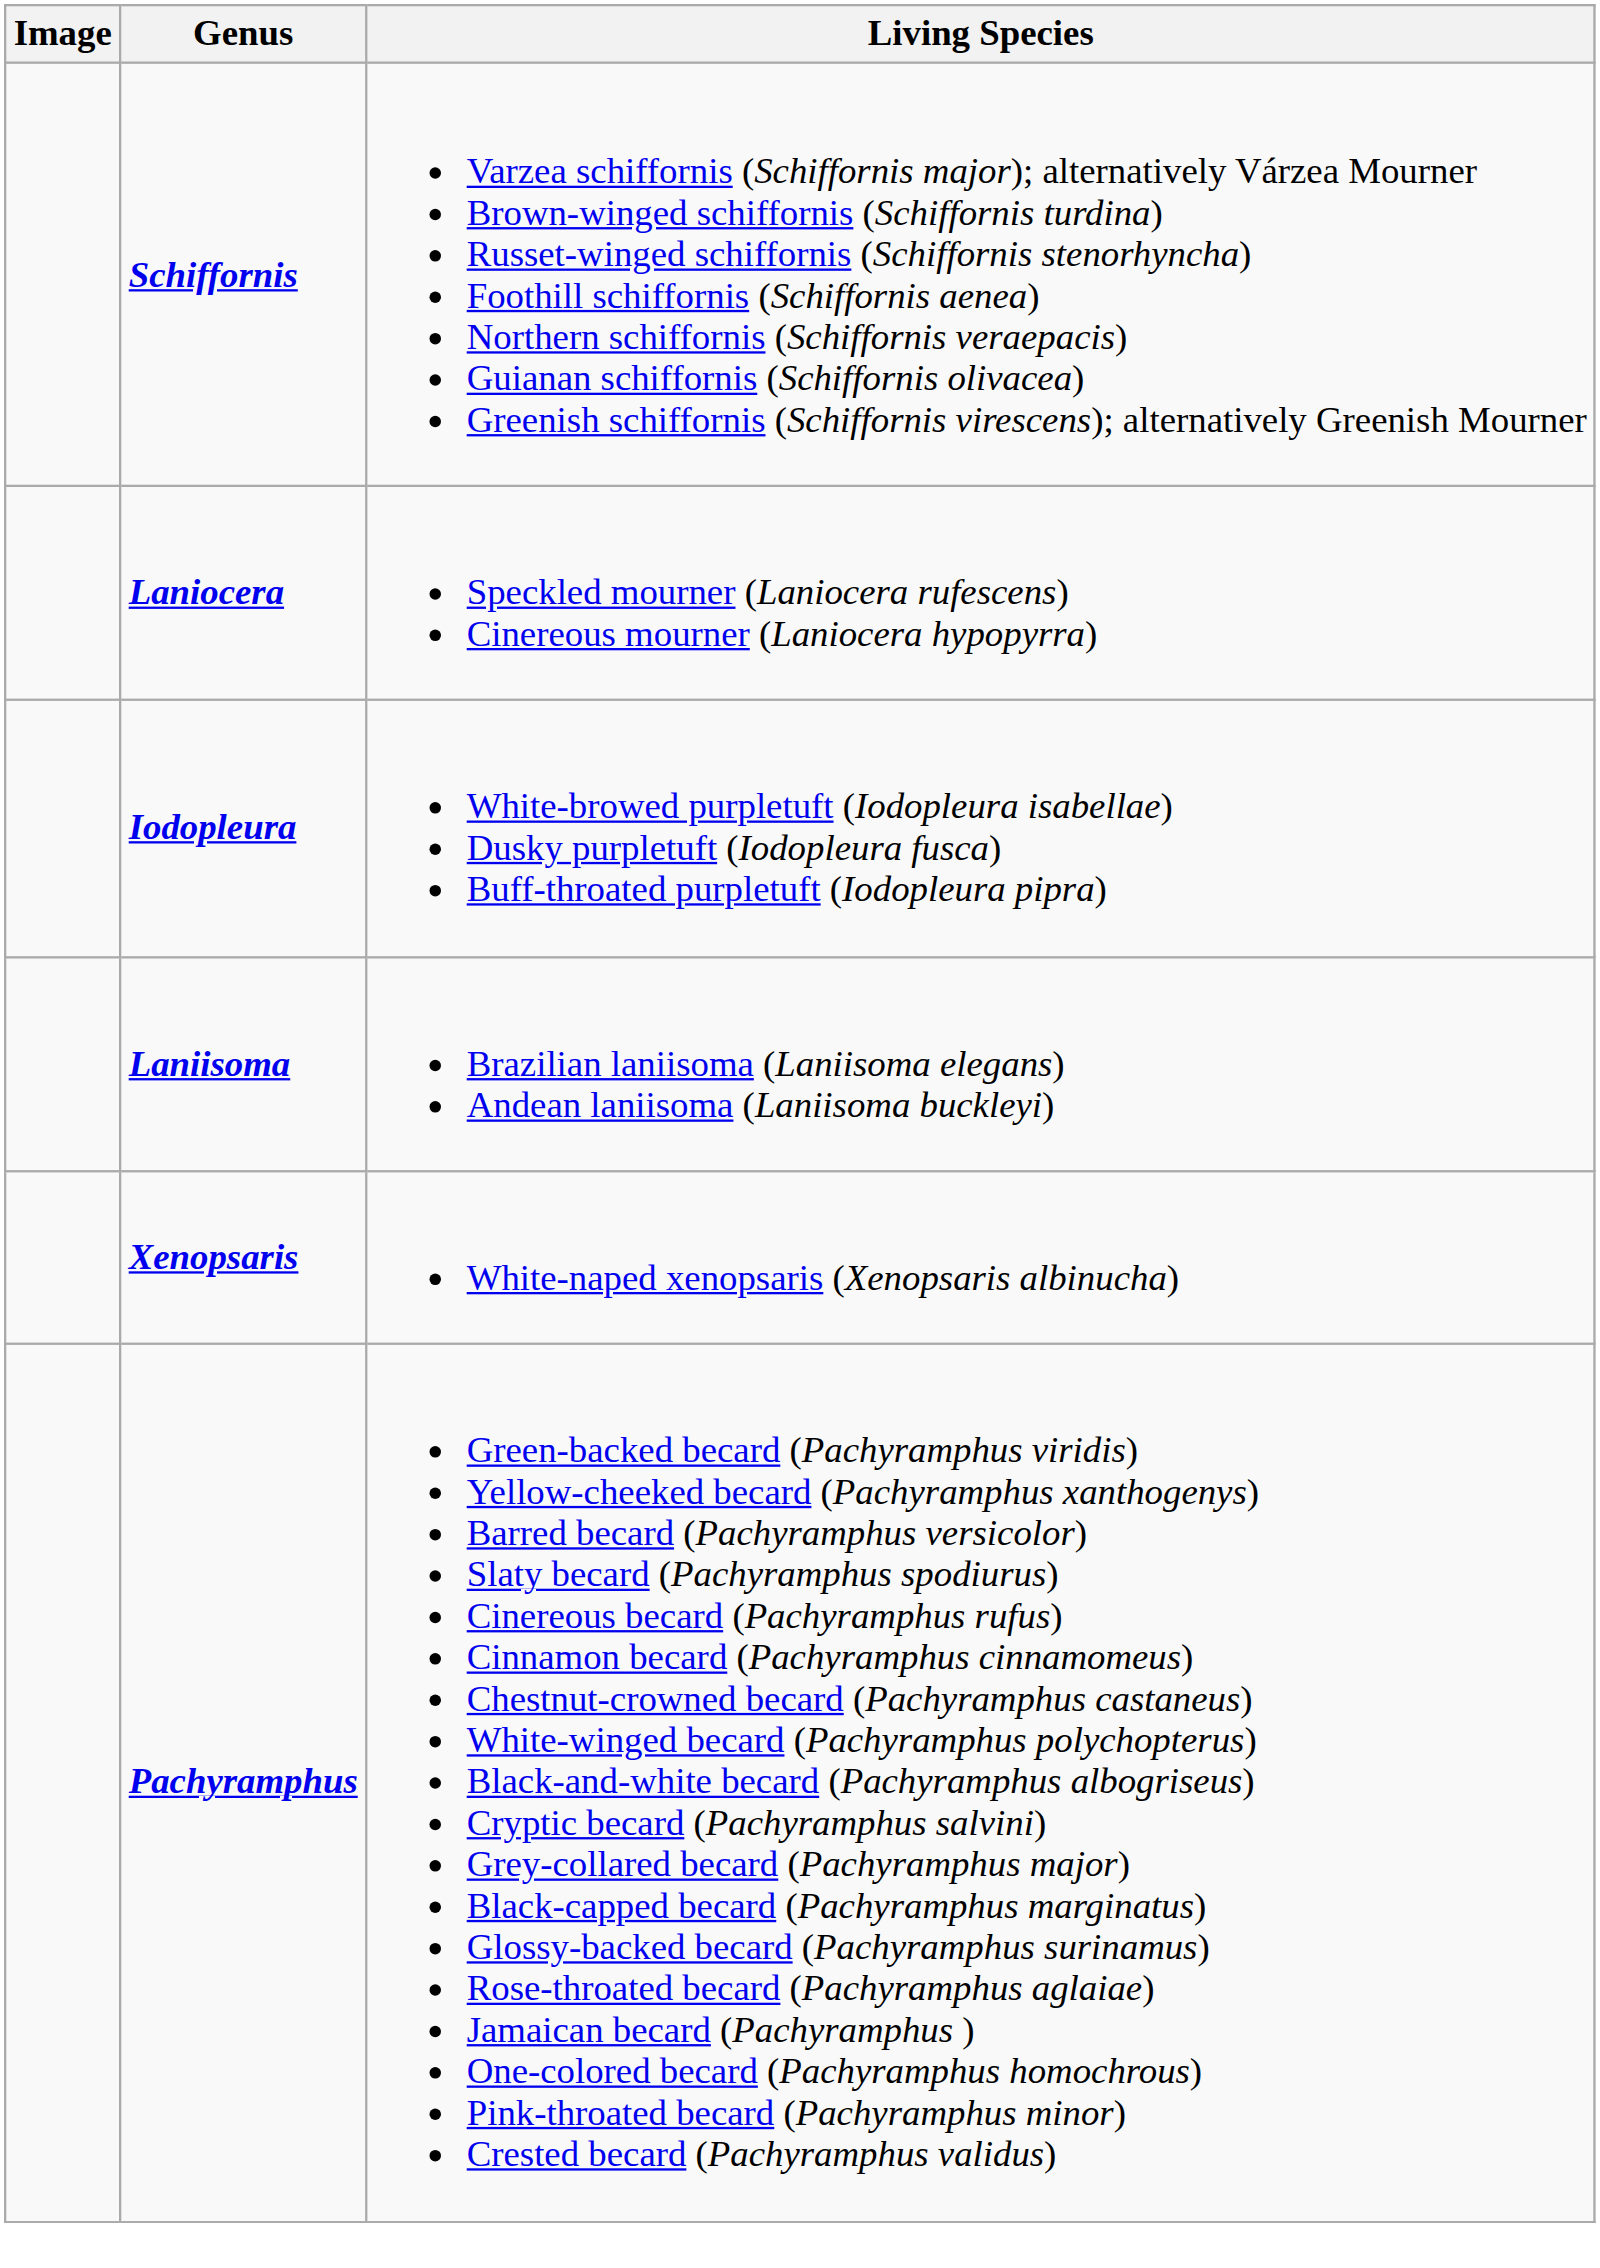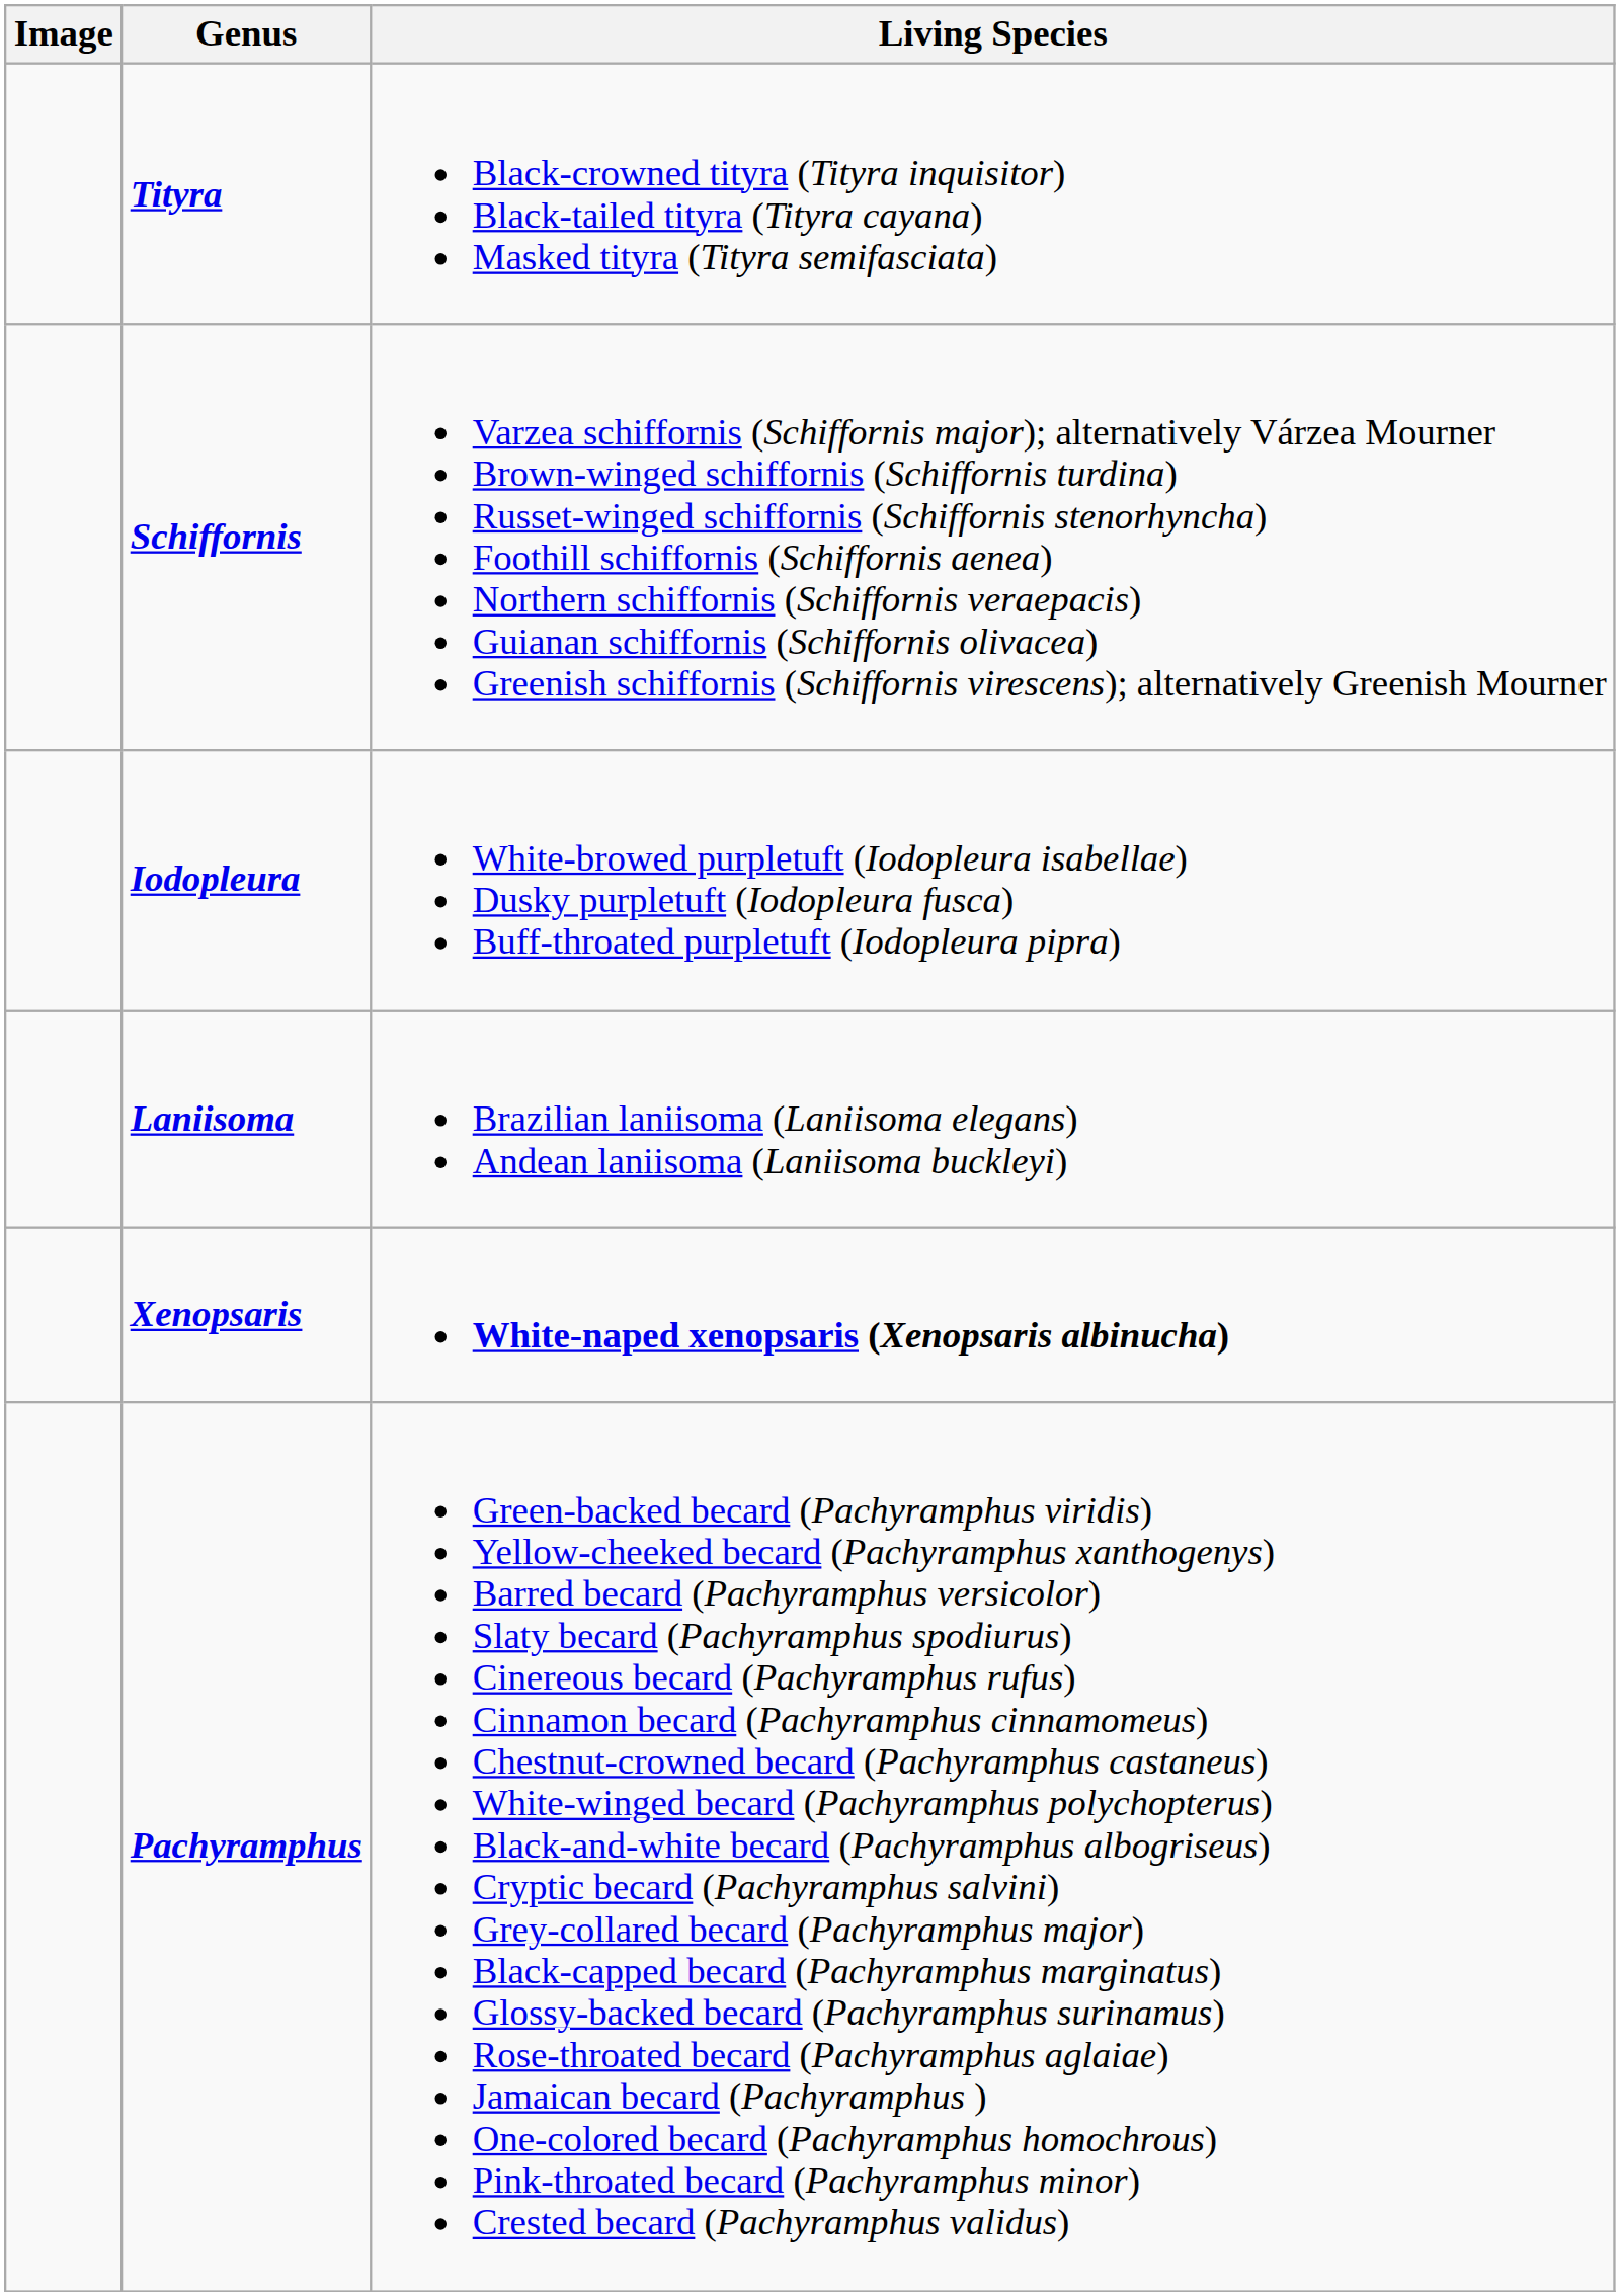+ row: Tityra | Black-crowned tityra (Tityra inquisitor) Black-tailed tityra (Tityra cayana) Masked tityra (Tityra semifasciata)
- row: Laniocera | Speckled mourner (Laniocera rufescens) Cinereous mourner (Laniocera hypopyrra)
Xenopsaris | Living Species: normal -> bold
